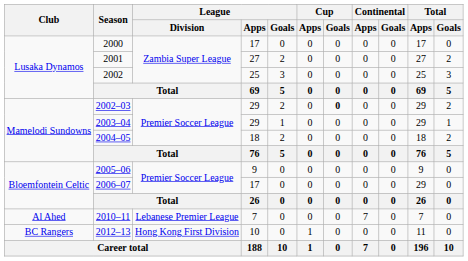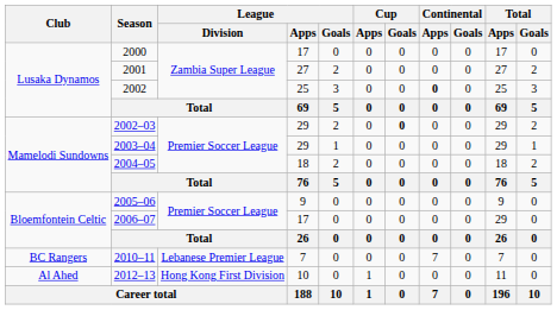2002 | Continental / Apps: normal -> bold
2010–11 | Club: Al Ahed -> BC Rangers
2012–13 | Club: BC Rangers -> Al Ahed
